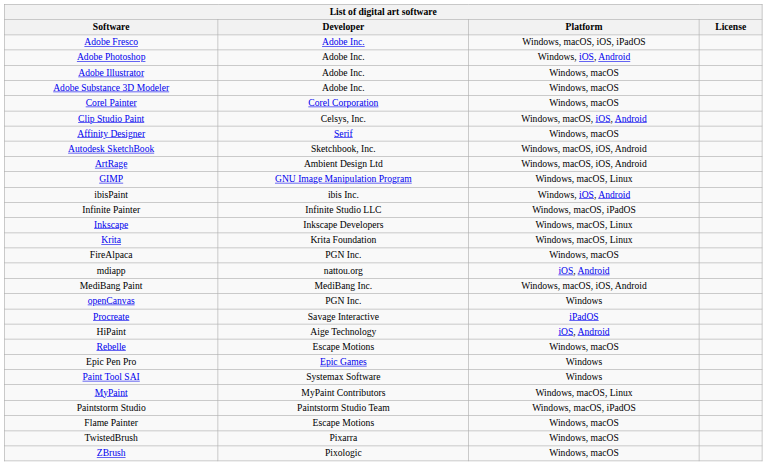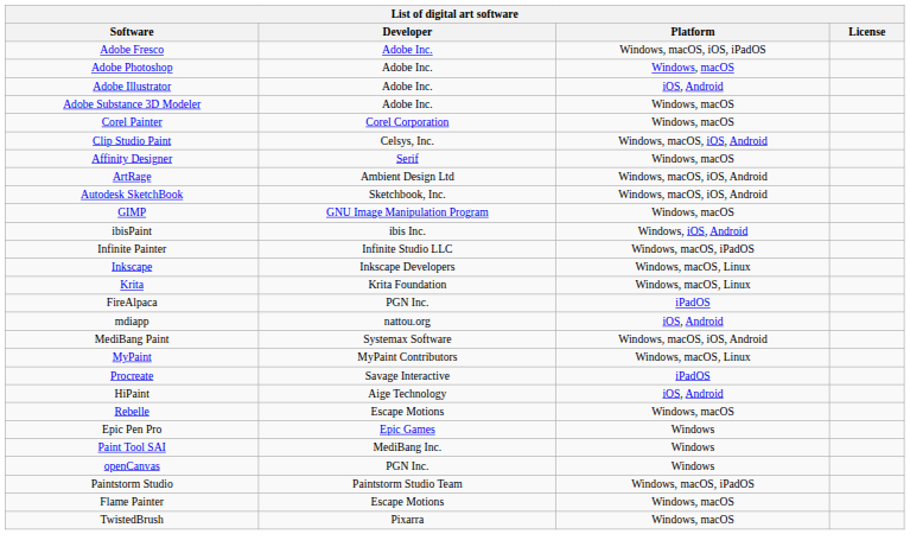Adobe Photoshop | Platform: Windows, iOS, Android -> Windows, macOS
Adobe Illustrator | Platform: Windows, macOS -> iOS, Android
rows swapped: ArtRage <-> Autodesk SketchBook
GIMP | Platform: Windows, macOS, Linux -> Windows, macOS
FireAlpaca | Platform: Windows, macOS -> iPadOS
MediBang Paint | Developer: MediBang Inc. -> Systemax Software
rows swapped: openCanvas <-> MyPaint
Paint Tool SAI | Developer: Systemax Software -> MediBang Inc.
- row: ZBrush | Pixologic | Windows, macOS
